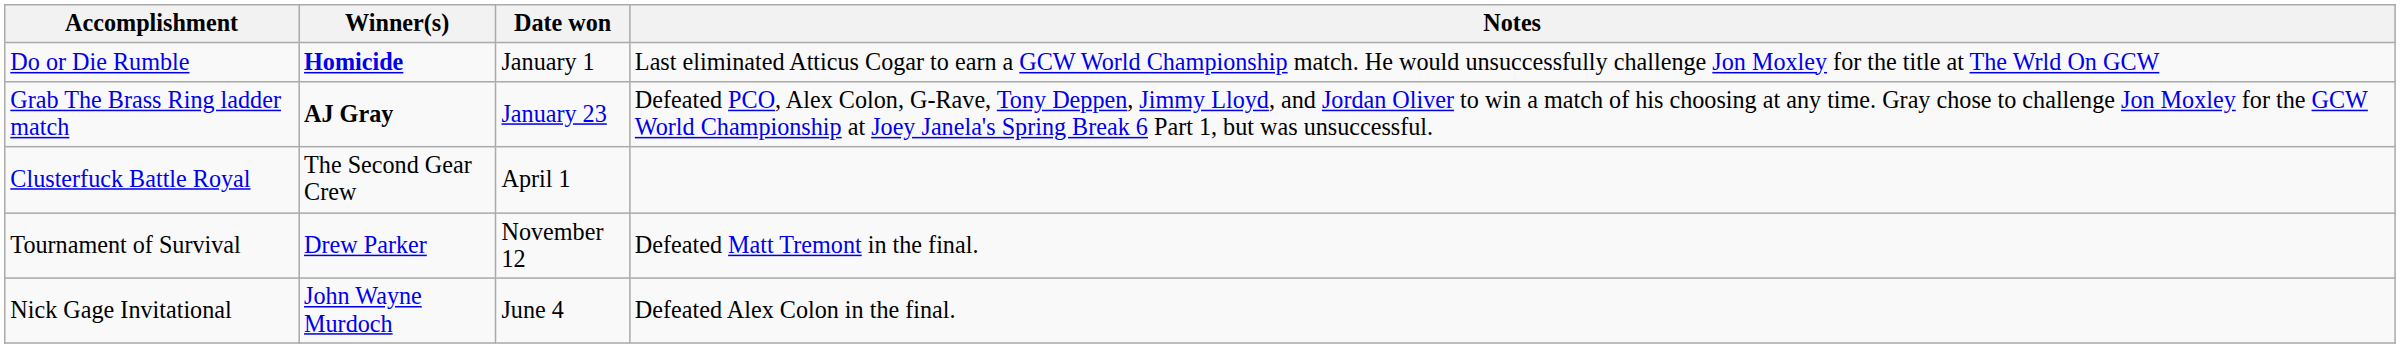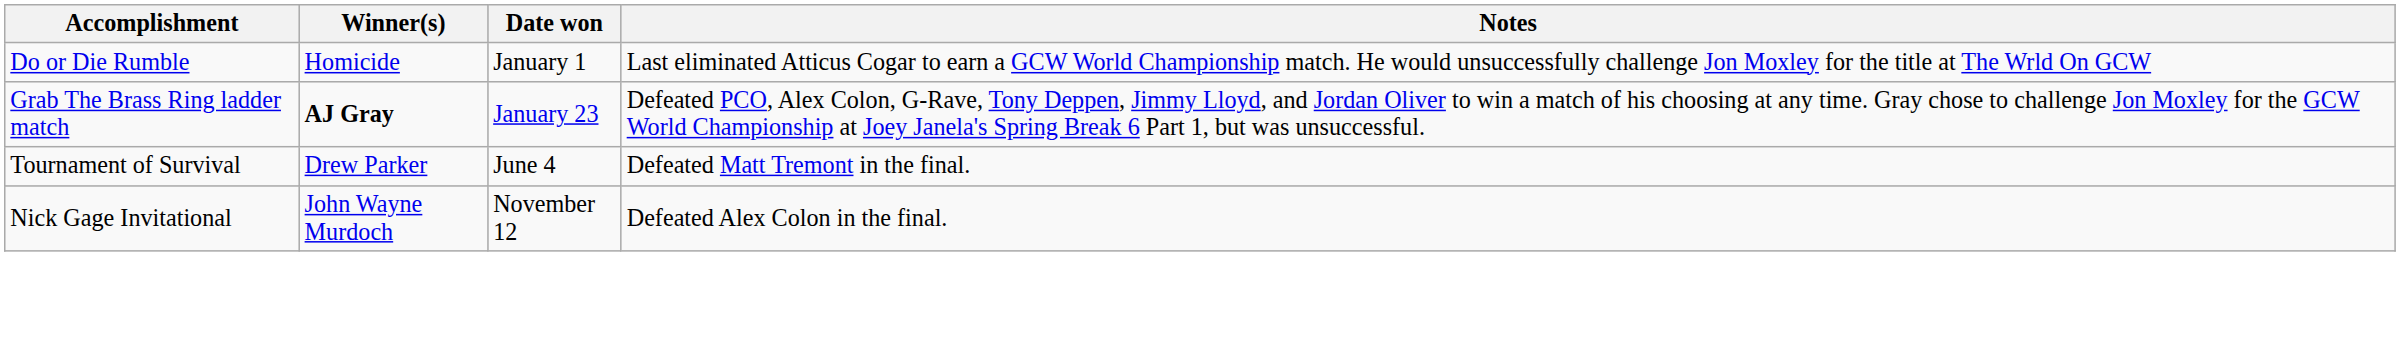Do or Die Rumble | Winner(s): bold -> normal
- row: Clusterfuck Battle Royal | The Second Gear Crew | April 1
Tournament of Survival | Date won: November 12 -> June 4
Nick Gage Invitational | Date won: June 4 -> November 12
